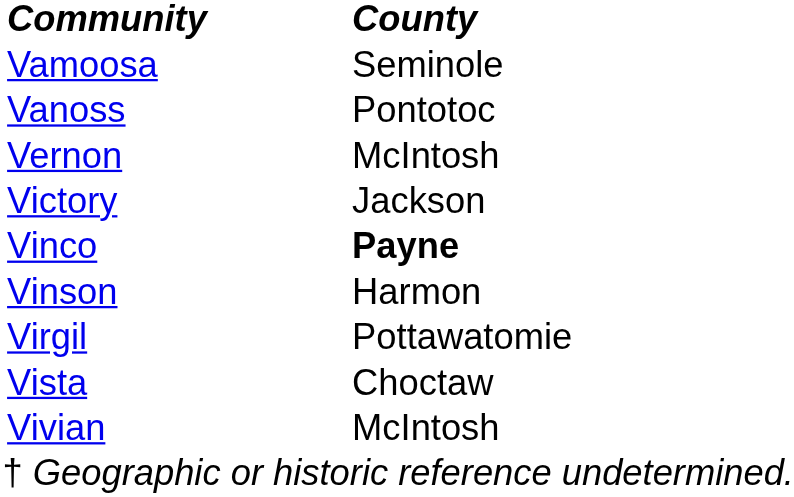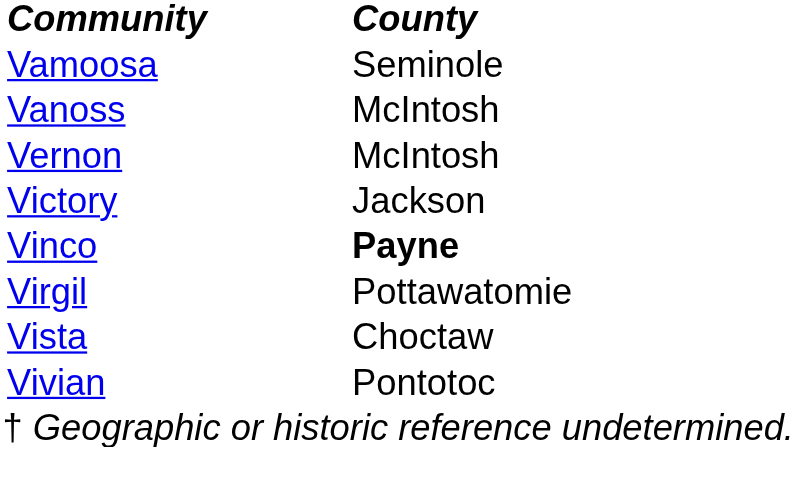Vanoss | County: Pontotoc -> McIntosh
- row: Vinson | Harmon
Vivian | County: McIntosh -> Pontotoc
